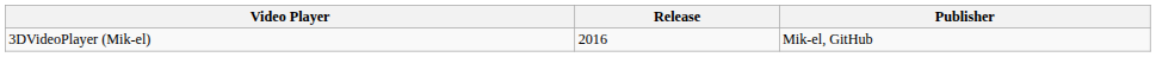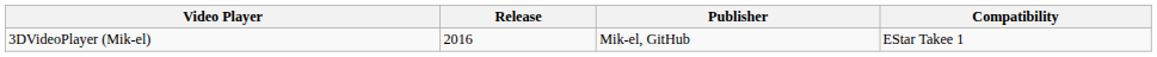+ column: Compatibility | EStar Takee 1
